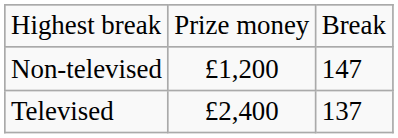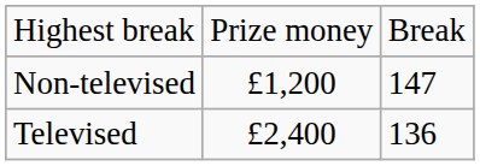Televised | column 3: 137 -> 136
